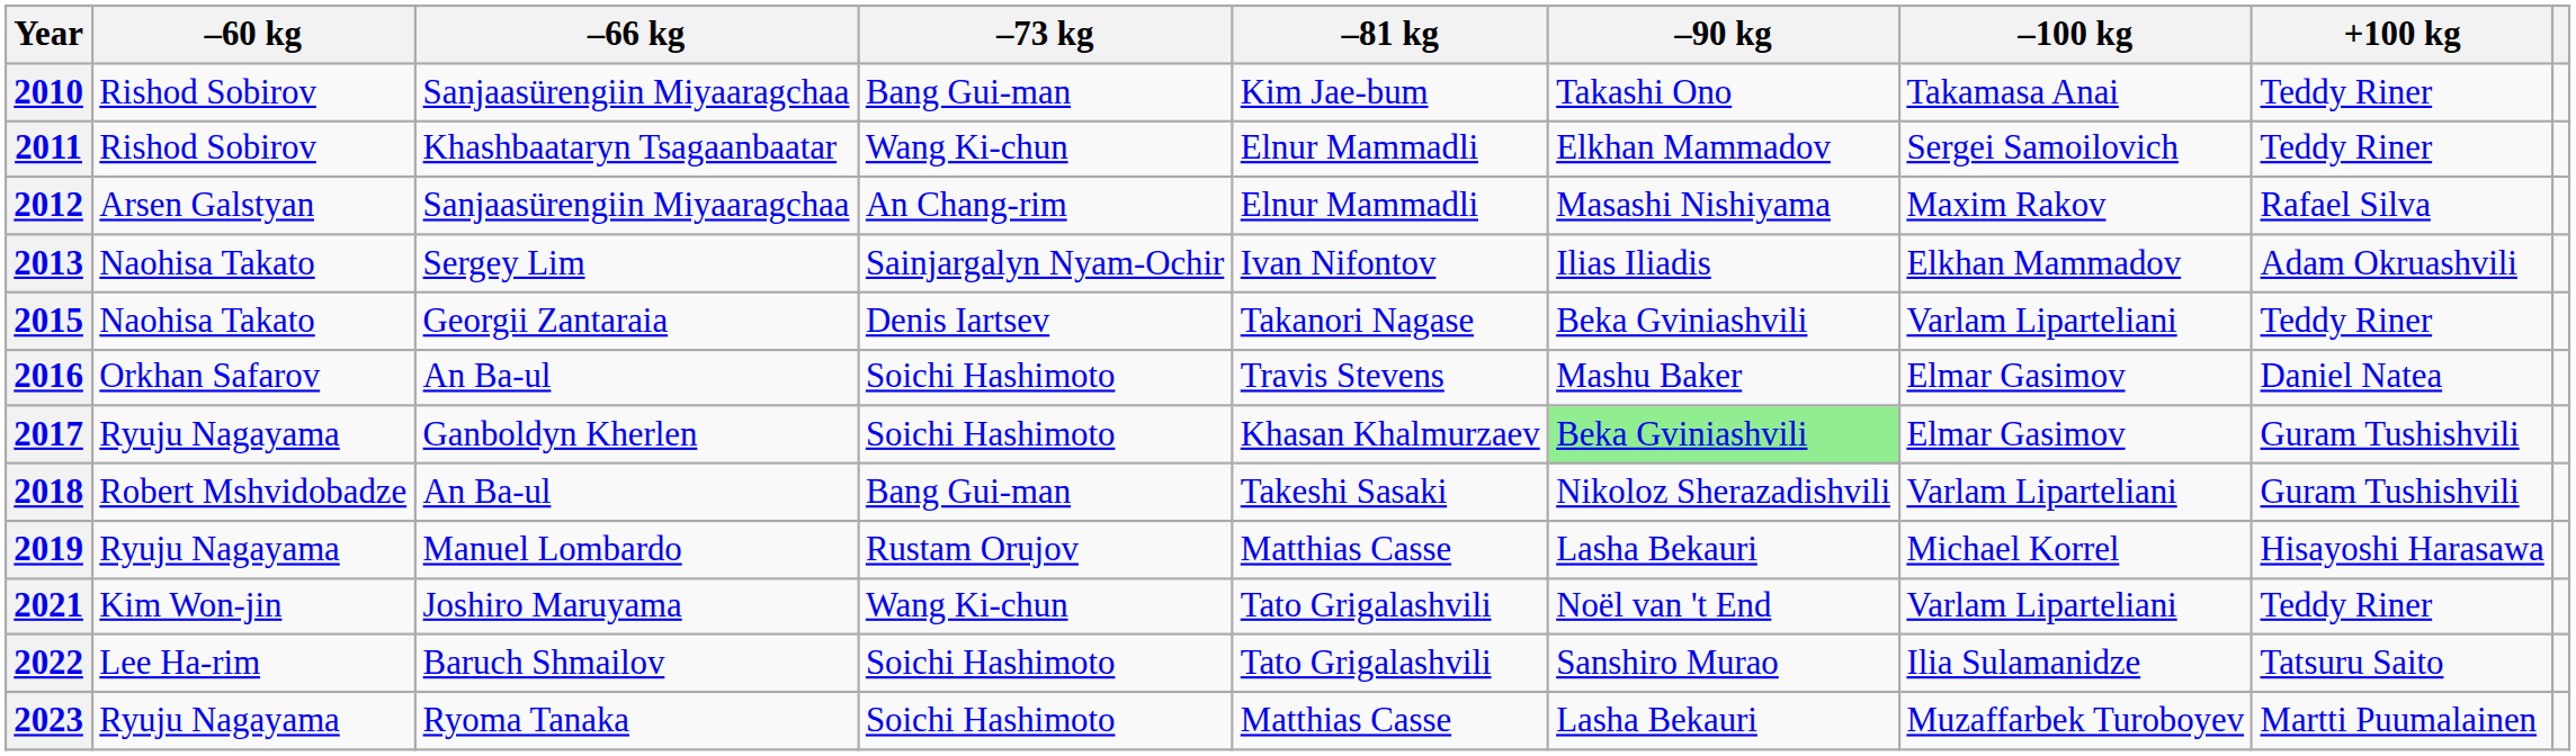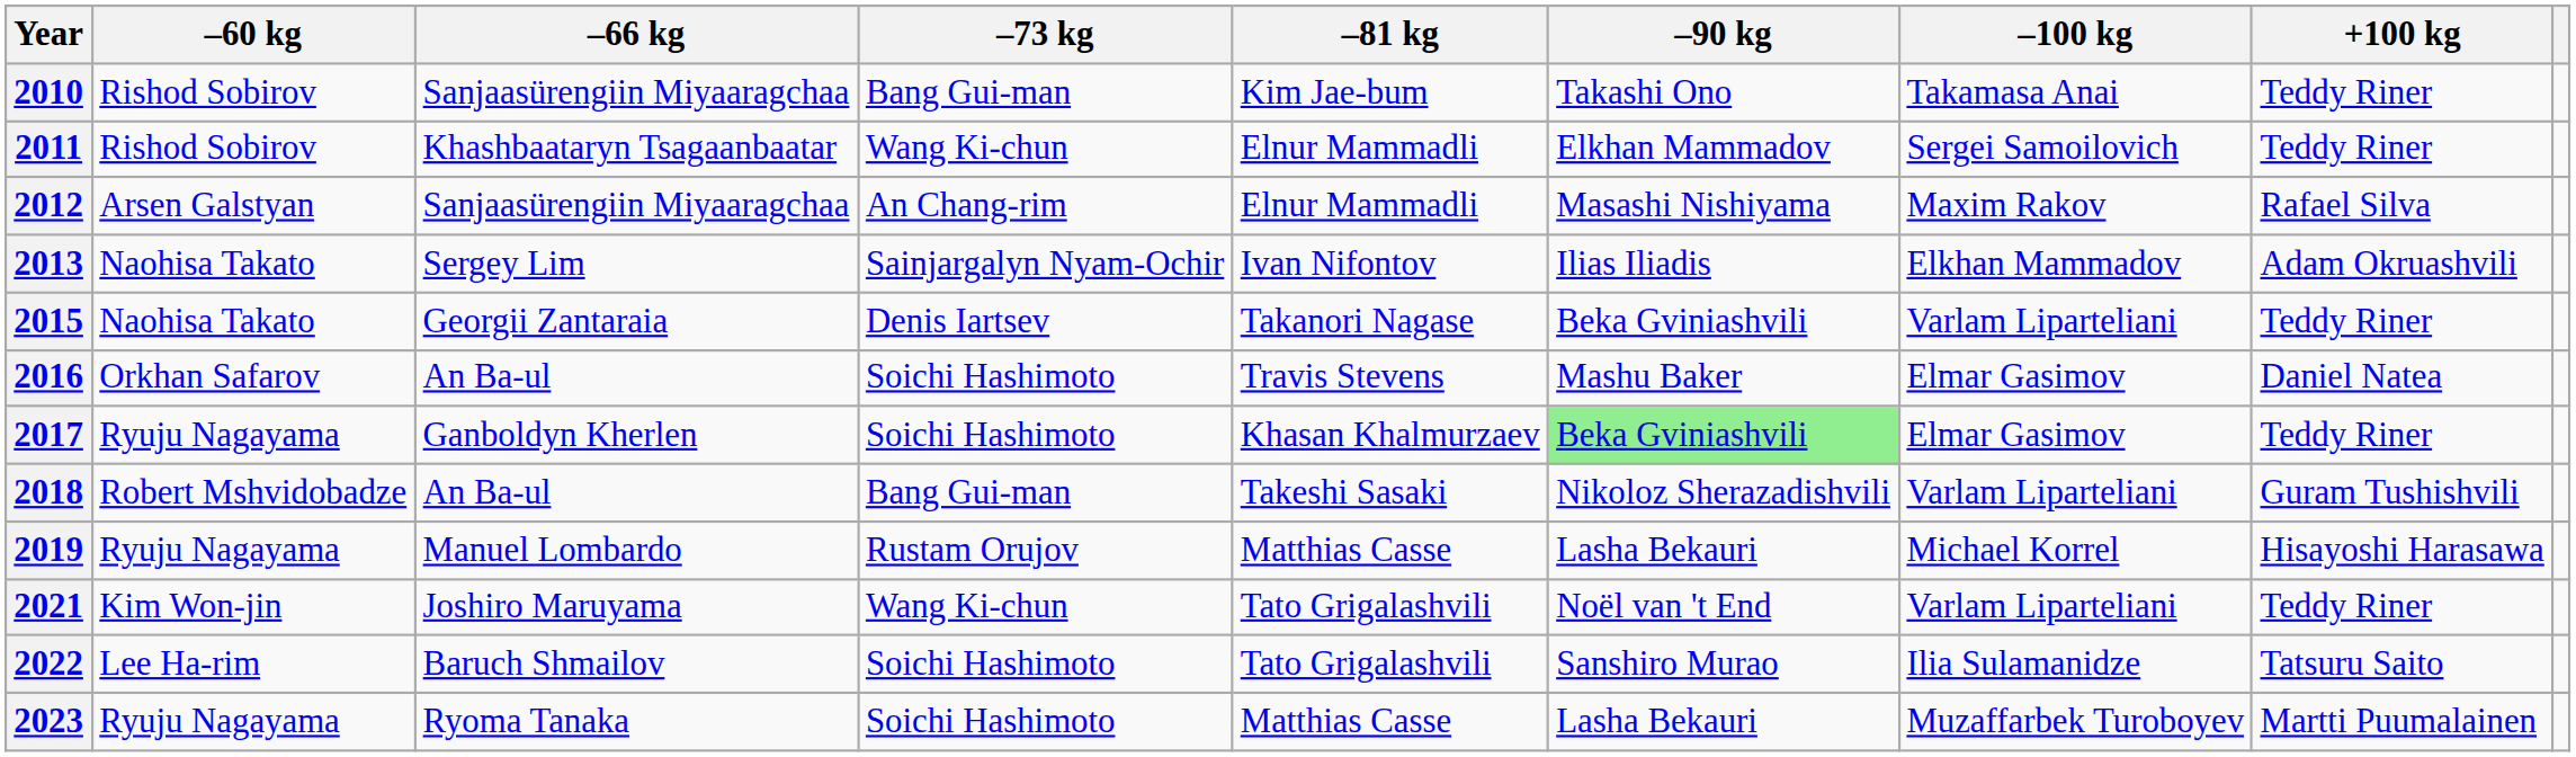2017 | +100 kg: Guram Tushishvili -> Teddy Riner
